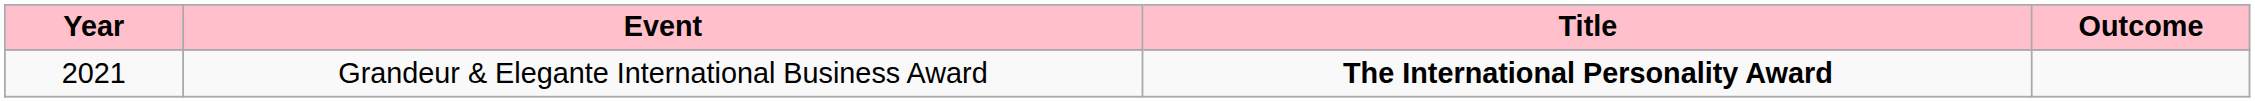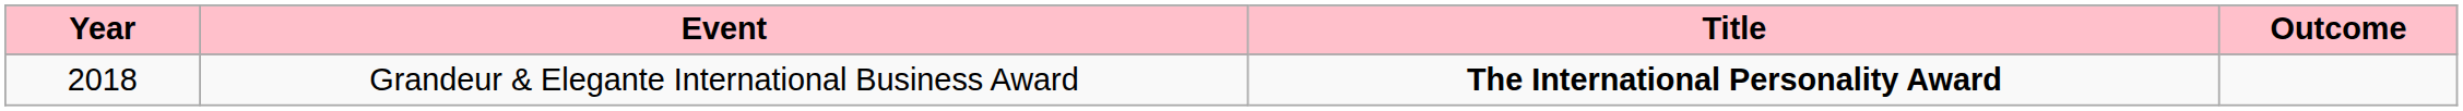Grandeur & Elegante International Business Award | Year: 2021 -> 2018
